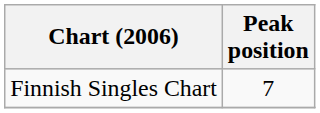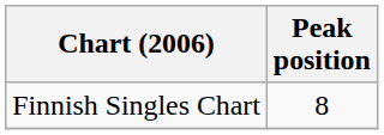Finnish Singles Chart | Peak position: 7 -> 8
